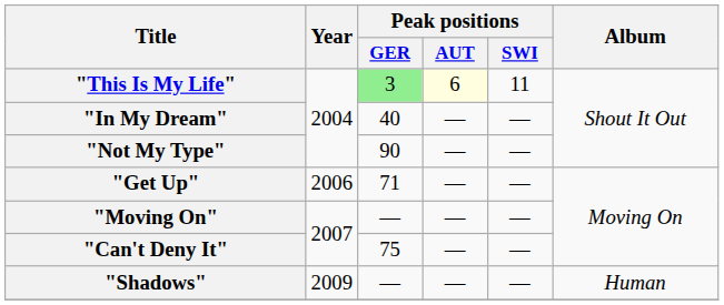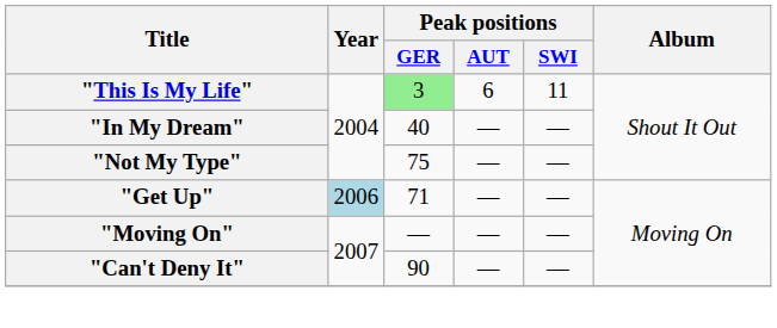"This Is My Life" | Peak positions / AUT: lightyellow background -> no background
"Not My Type" | Peak positions / GER: 90 -> 75
"Get Up" | Year: no background -> lightblue background
"Can't Deny It" | Peak positions / GER: 75 -> 90
- row: "Shadows" | 2009 | — | — | — | Human
